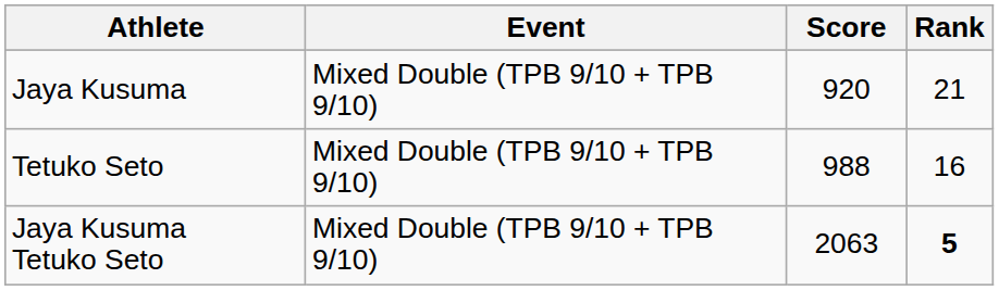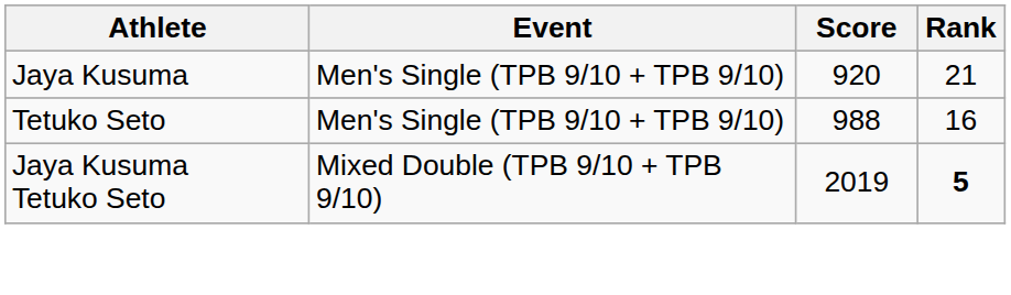Jaya Kusuma | Event: Mixed Double (TPB 9/10 + TPB 9/10) -> Men's Single (TPB 9/10 + TPB 9/10)
Tetuko Seto | Event: Mixed Double (TPB 9/10 + TPB 9/10) -> Men's Single (TPB 9/10 + TPB 9/10)
Jaya Kusuma Tetuko Seto | Score: 2063 -> 2019
